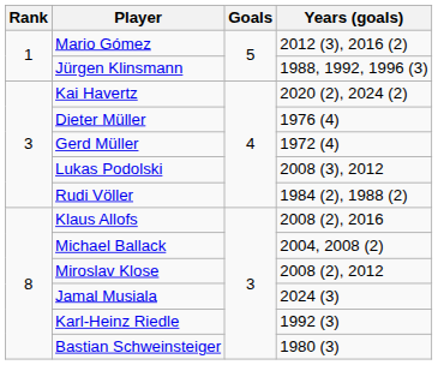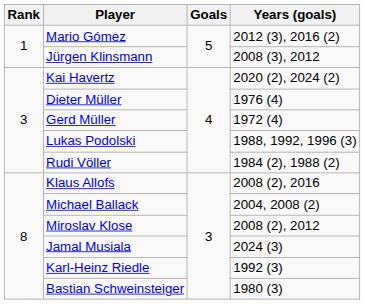Jürgen Klinsmann | Years (goals): 1988, 1992, 1996 (3) -> 2008 (3), 2012
Lukas Podolski | Years (goals): 2008 (3), 2012 -> 1988, 1992, 1996 (3)
